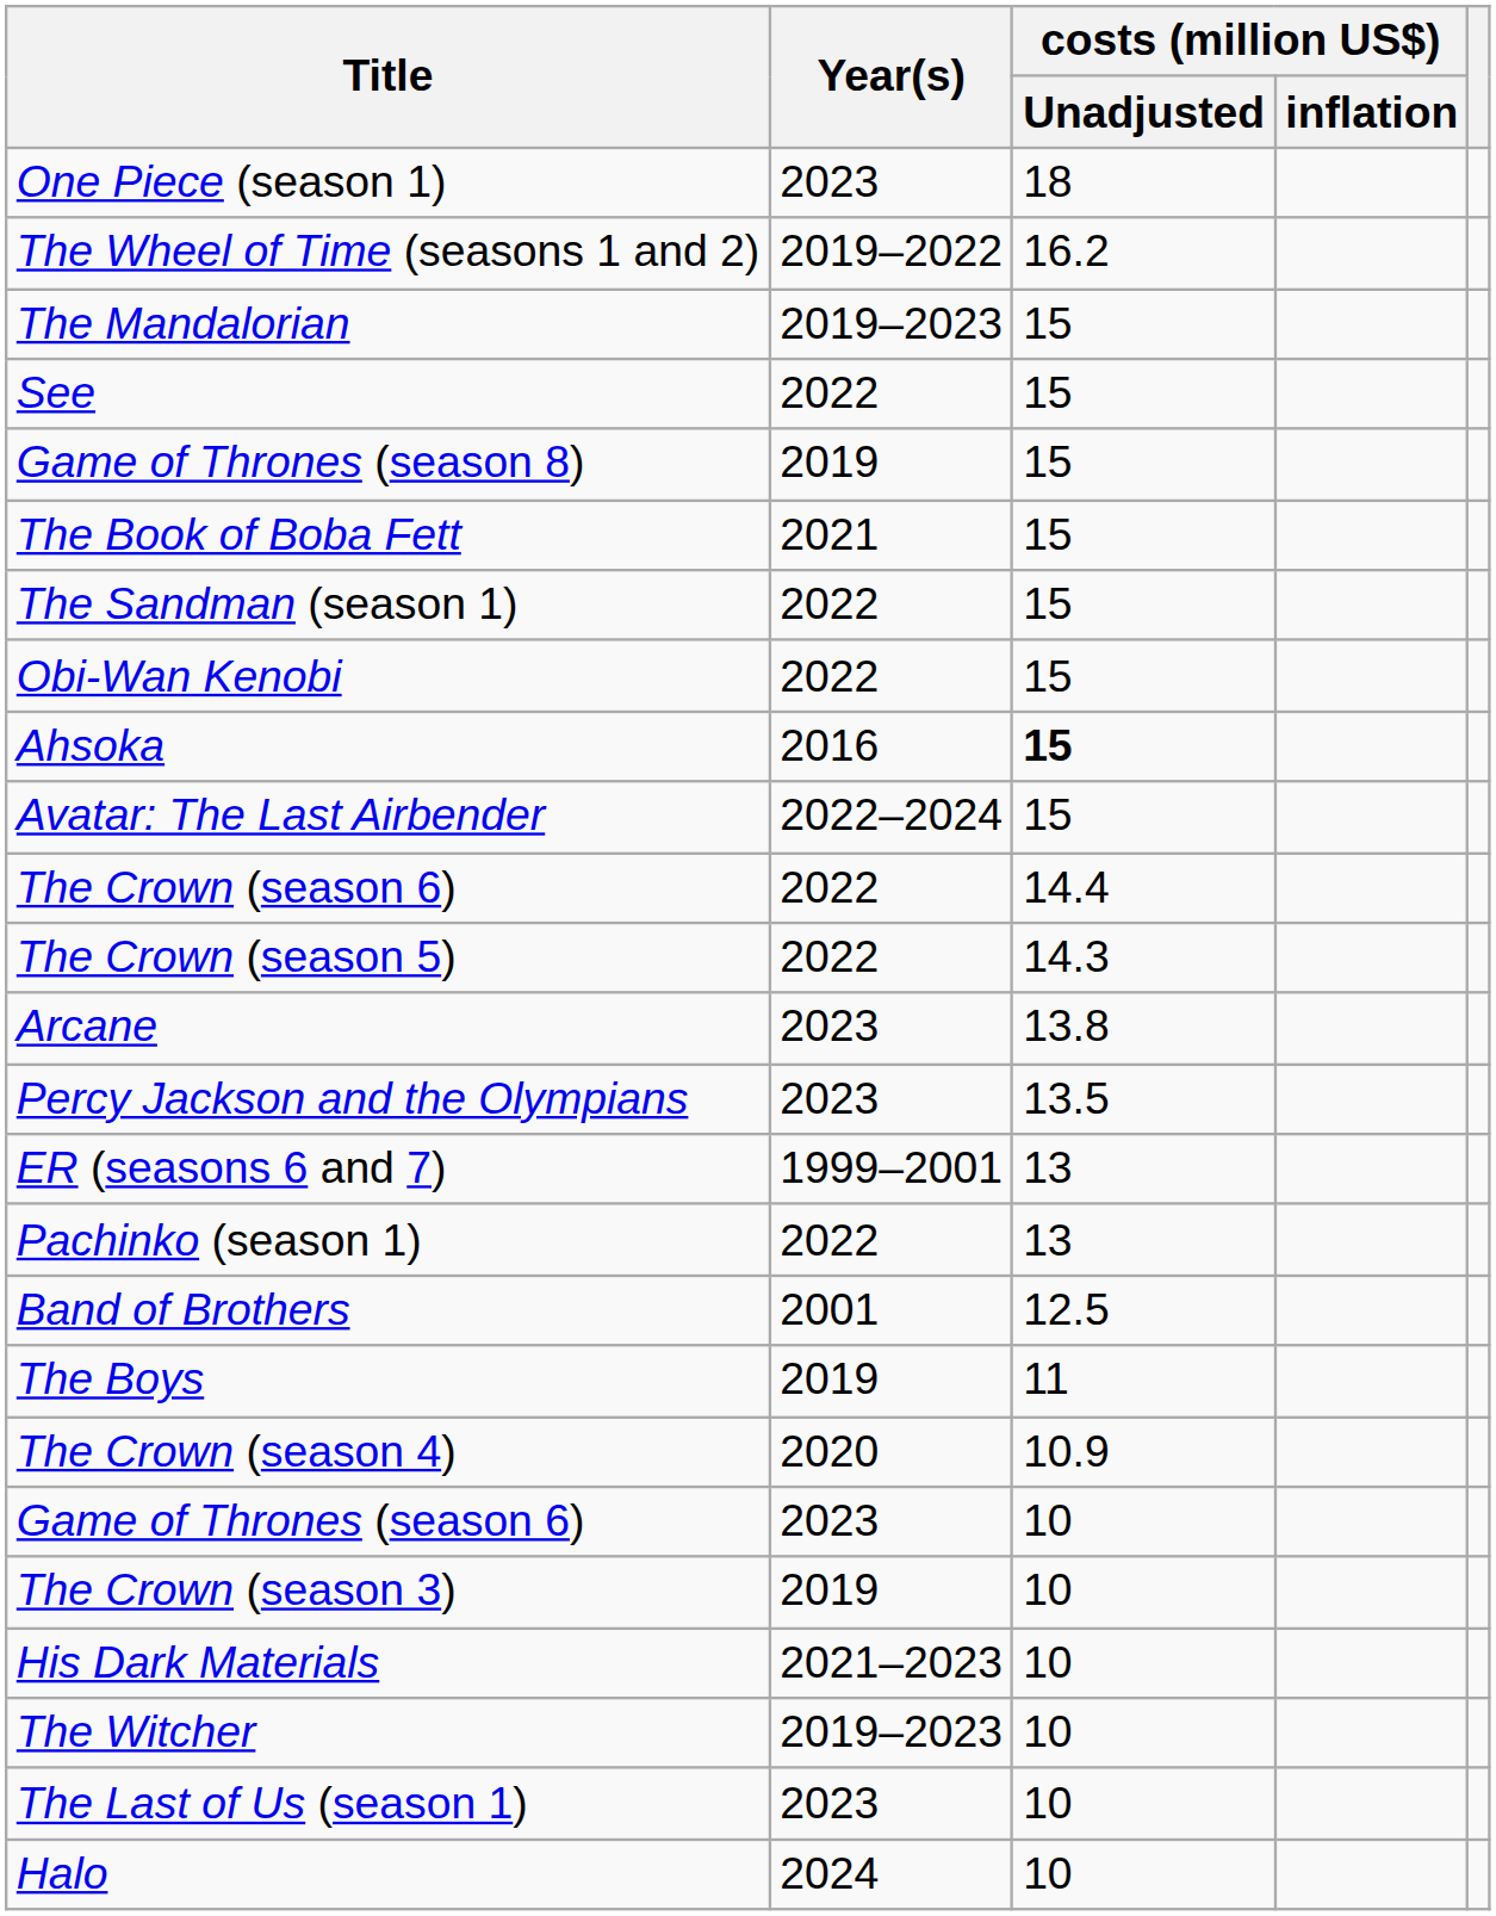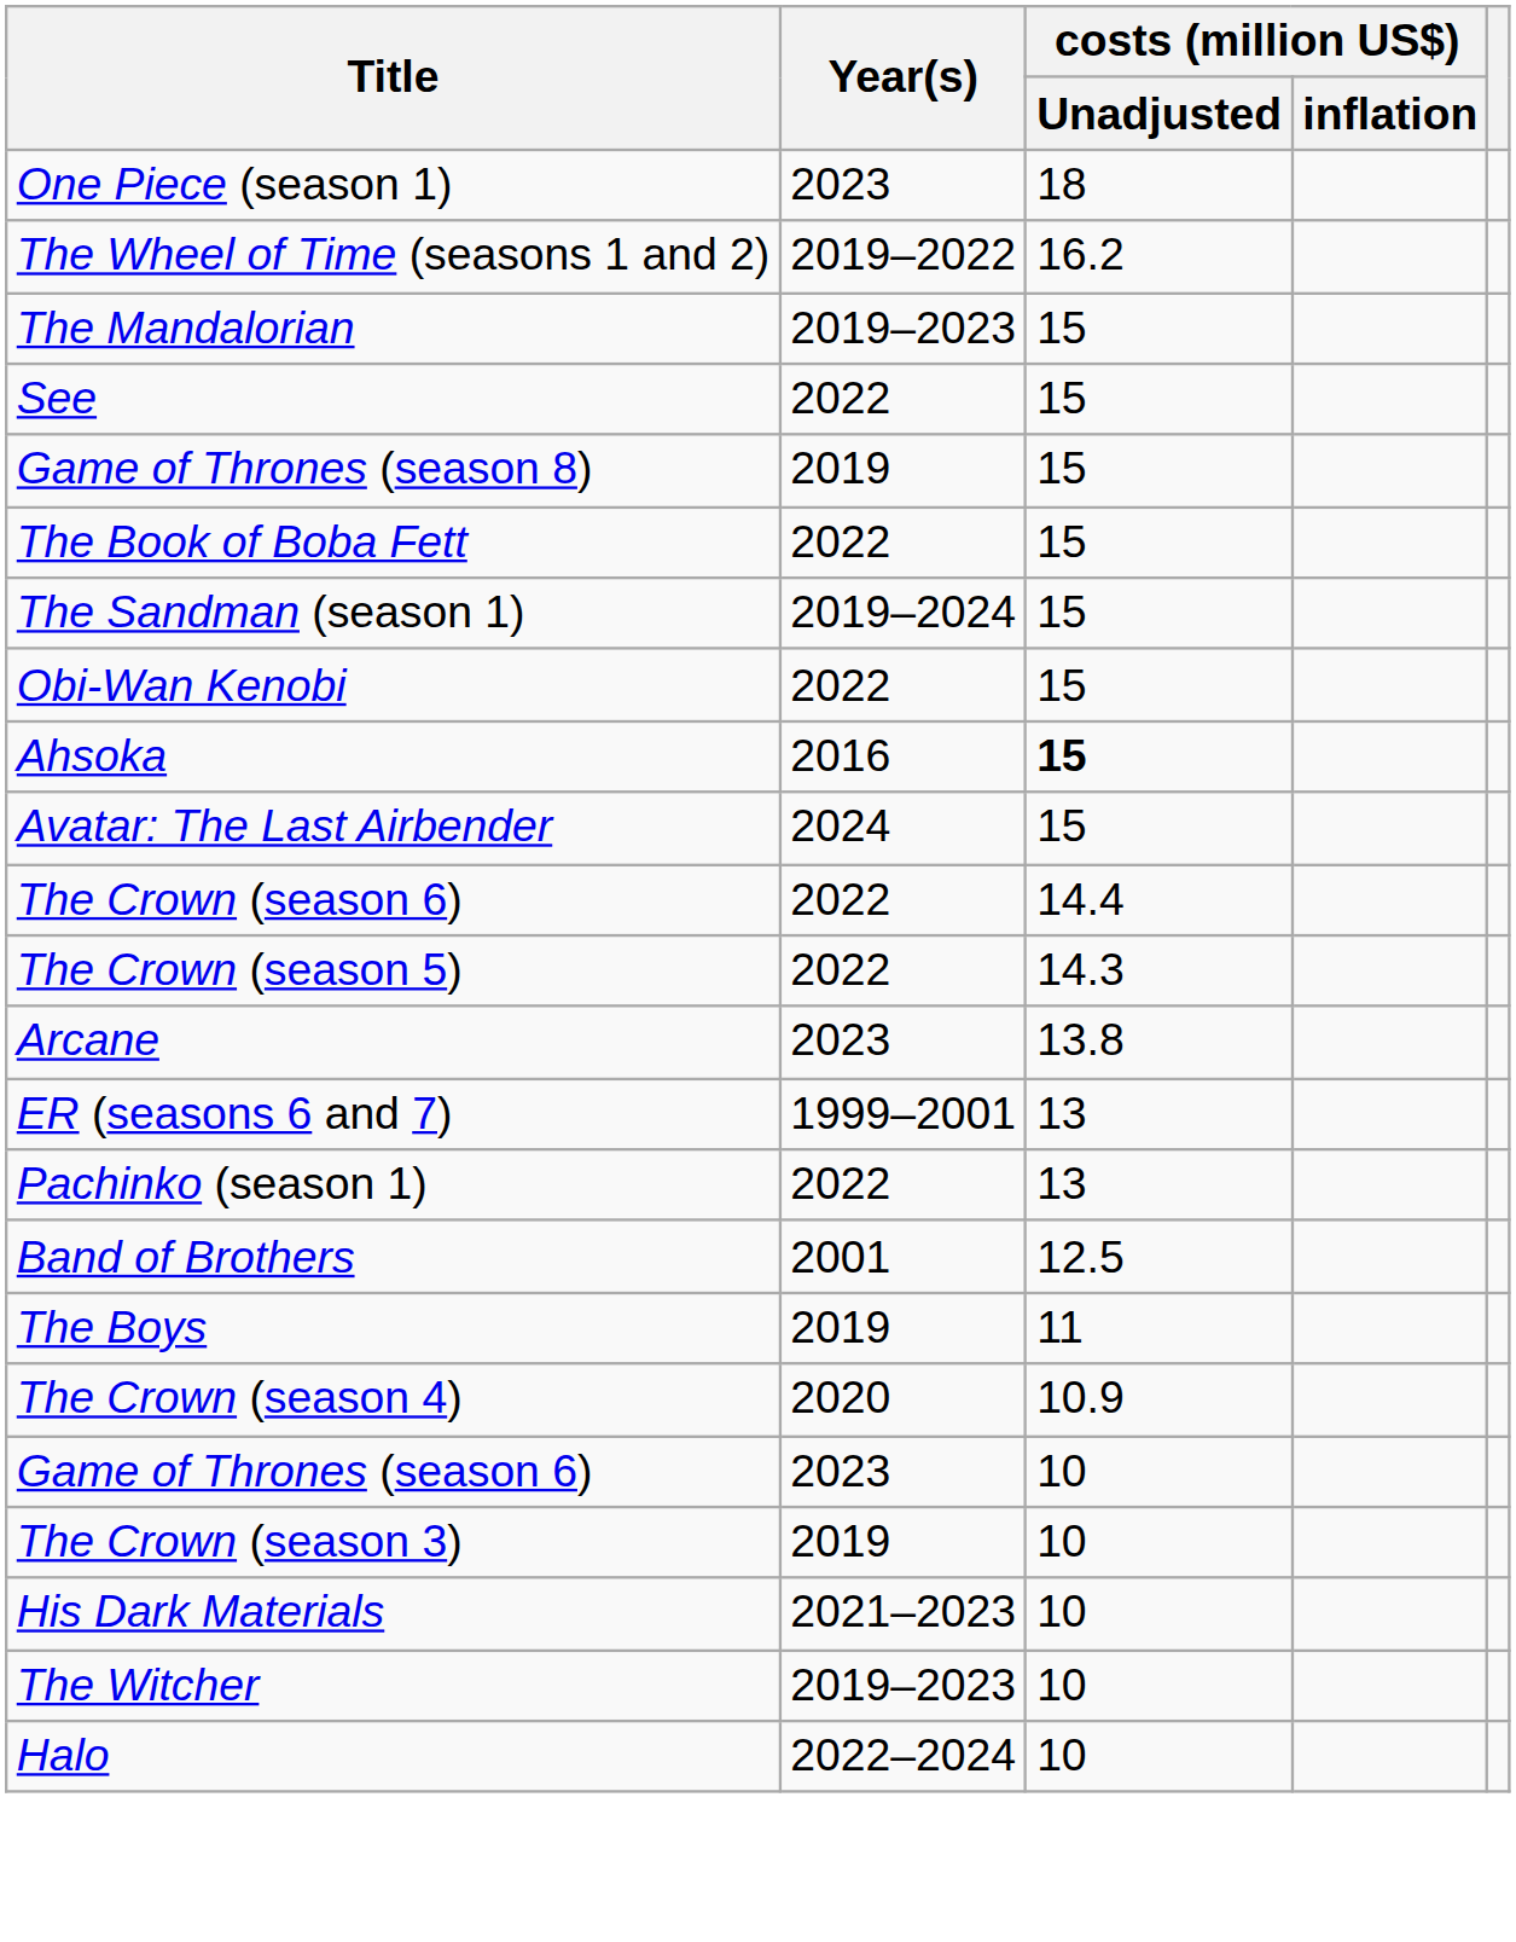The Book of Boba Fett | Year(s): 2021 -> 2022
The Sandman (season 1) | Year(s): 2022 -> 2019–2024
Avatar: The Last Airbender | Year(s): 2022–2024 -> 2024
- row: Percy Jackson and the Olympians | 2023 | 13.5
- row: The Last of Us (season 1) | 2023 | 10
Halo | Year(s): 2024 -> 2022–2024
